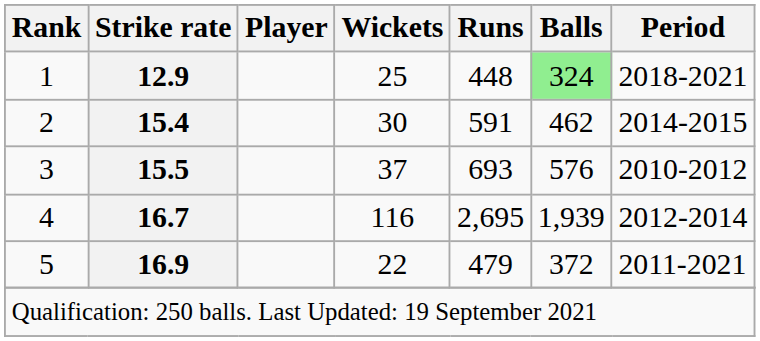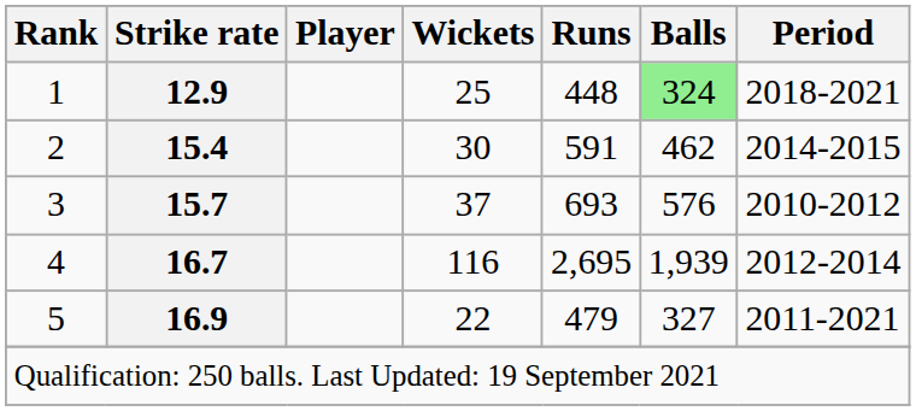3 | Strike rate: 15.5 -> 15.7
5 | Balls: 372 -> 327
